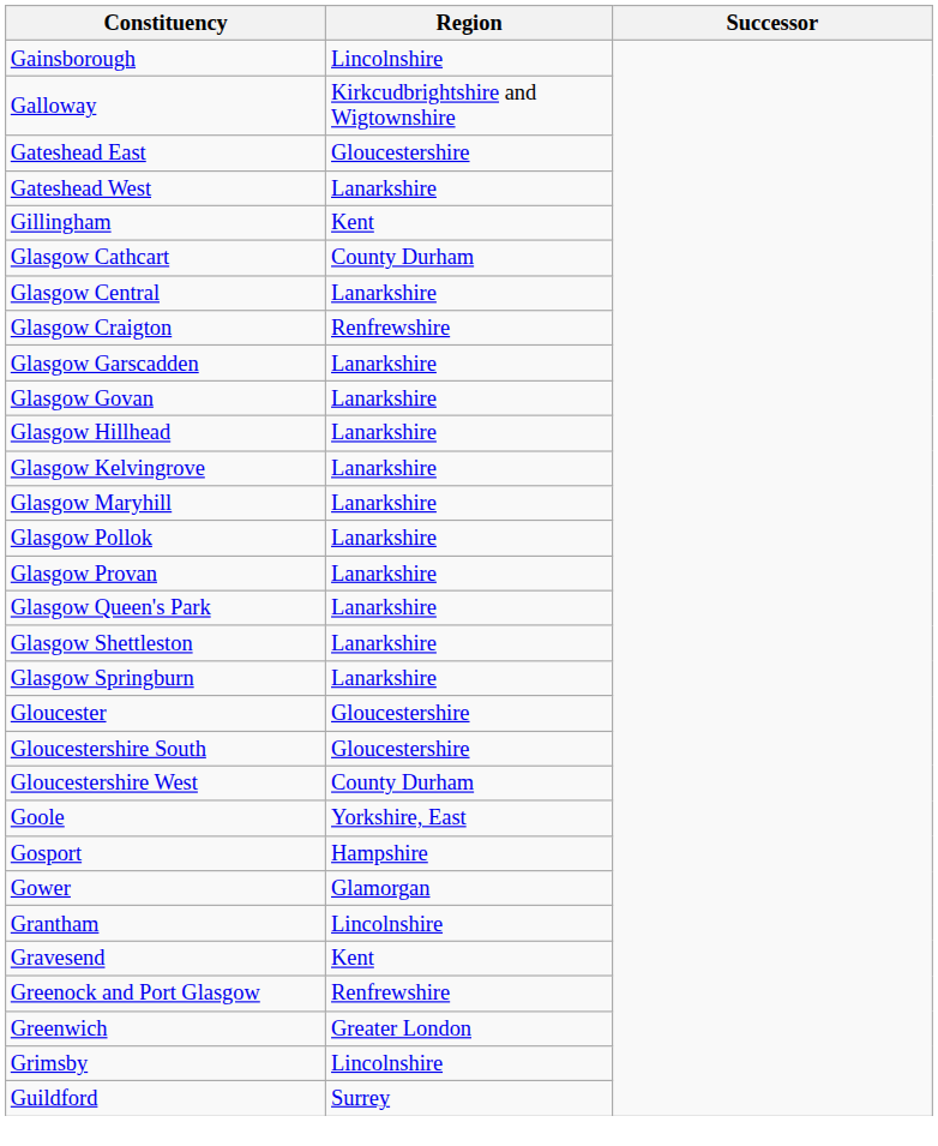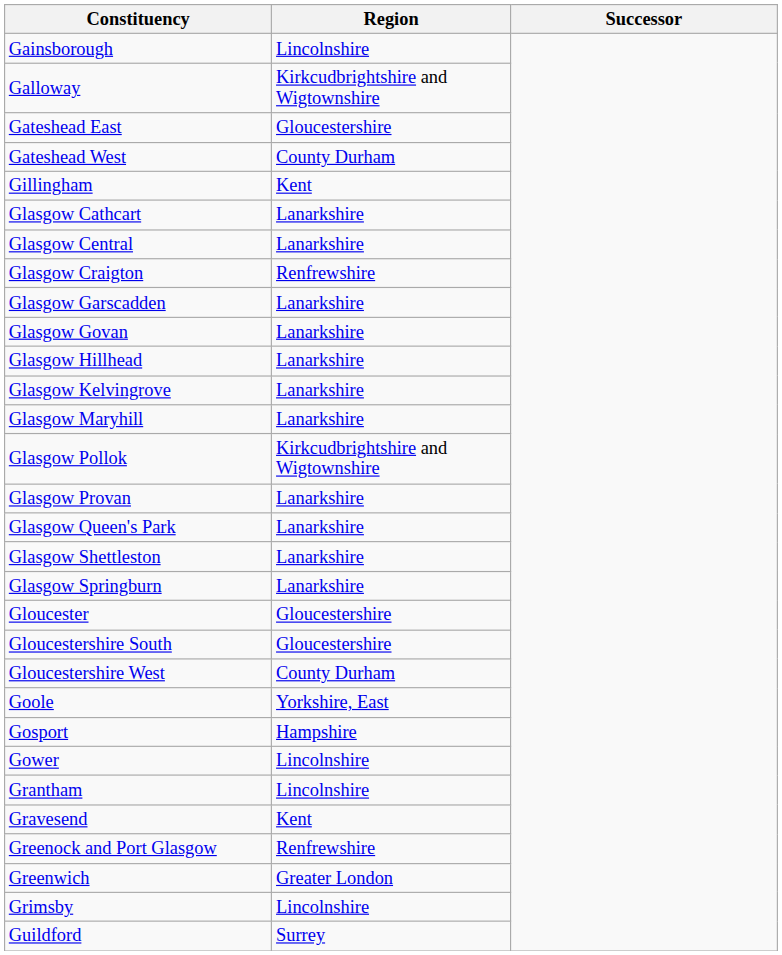Gateshead West | Region: Lanarkshire -> County Durham
Glasgow Cathcart | Region: County Durham -> Lanarkshire
Glasgow Pollok | Region: Lanarkshire -> Kirkcudbrightshire and Wigtownshire
Gower | Region: Glamorgan -> Lincolnshire
